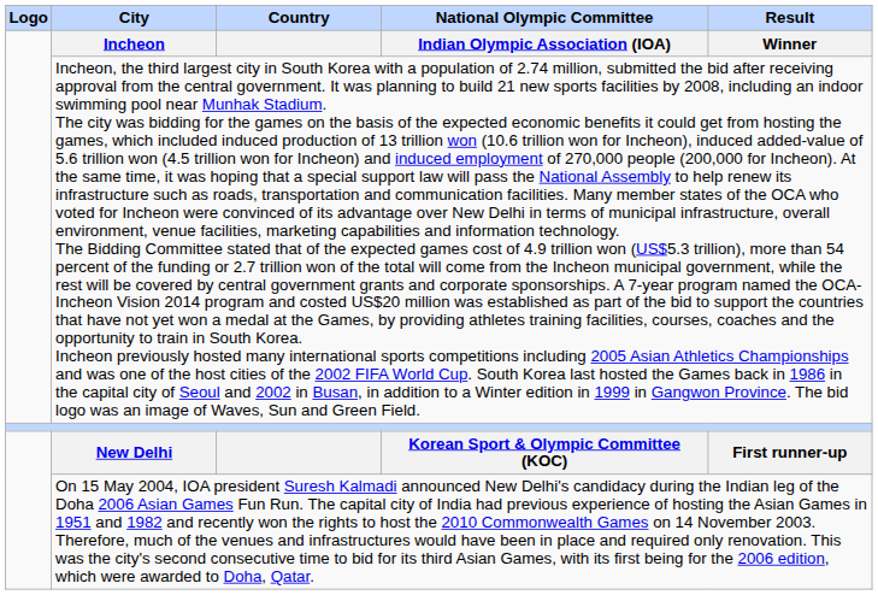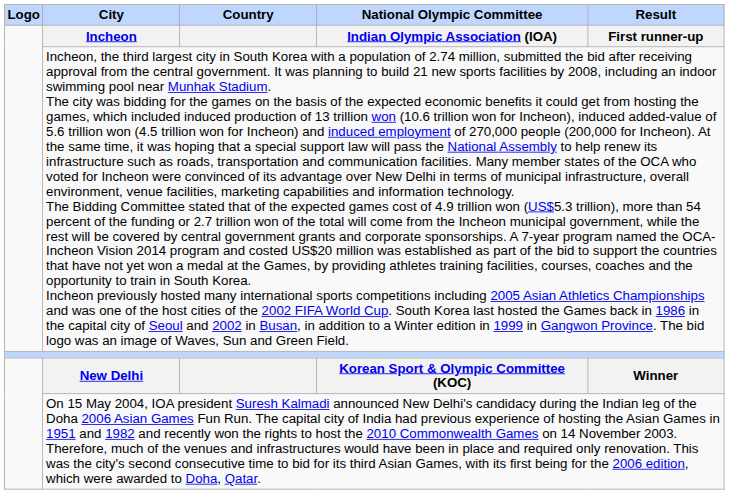Incheon | Result: Winner -> First runner-up
New Delhi | Result: First runner-up -> Winner
